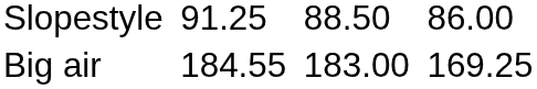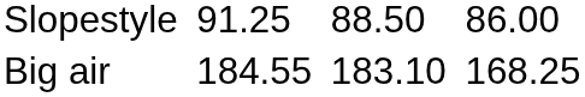Big air | column 5: 183.00 -> 183.10
Big air | column 7: 169.25 -> 168.25
